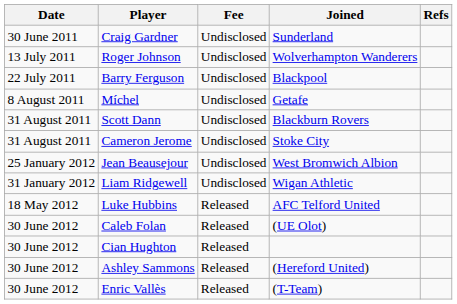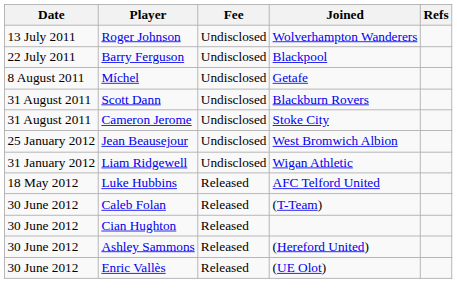- row: 30 June 2011 | Craig Gardner | Undisclosed | Sunderland
Caleb Folan | Joined: (UE Olot) -> (T-Team)
Enric Vallès | Joined: (T-Team) -> (UE Olot)
